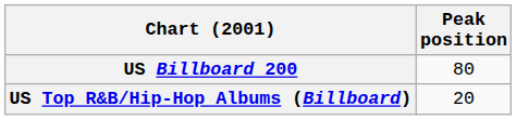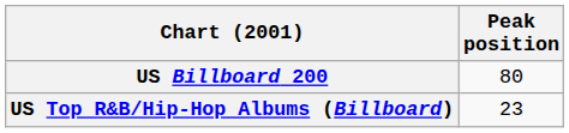US Top R&B/Hip-Hop Albums (Billboard) | Peak position: 20 -> 23
